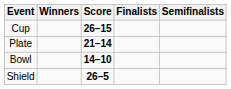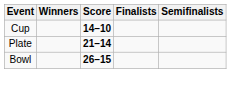Cup | Score: 26–15 -> 14–10
Bowl | Score: 14–10 -> 26–15
- row: Shield | 26–5
